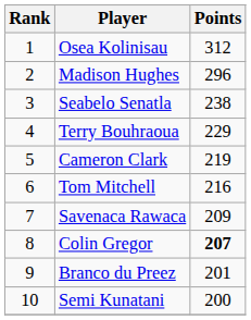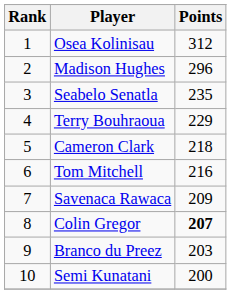Seabelo Senatla | Points: 238 -> 235
Cameron Clark | Points: 219 -> 218
Branco du Preez | Points: 201 -> 203
